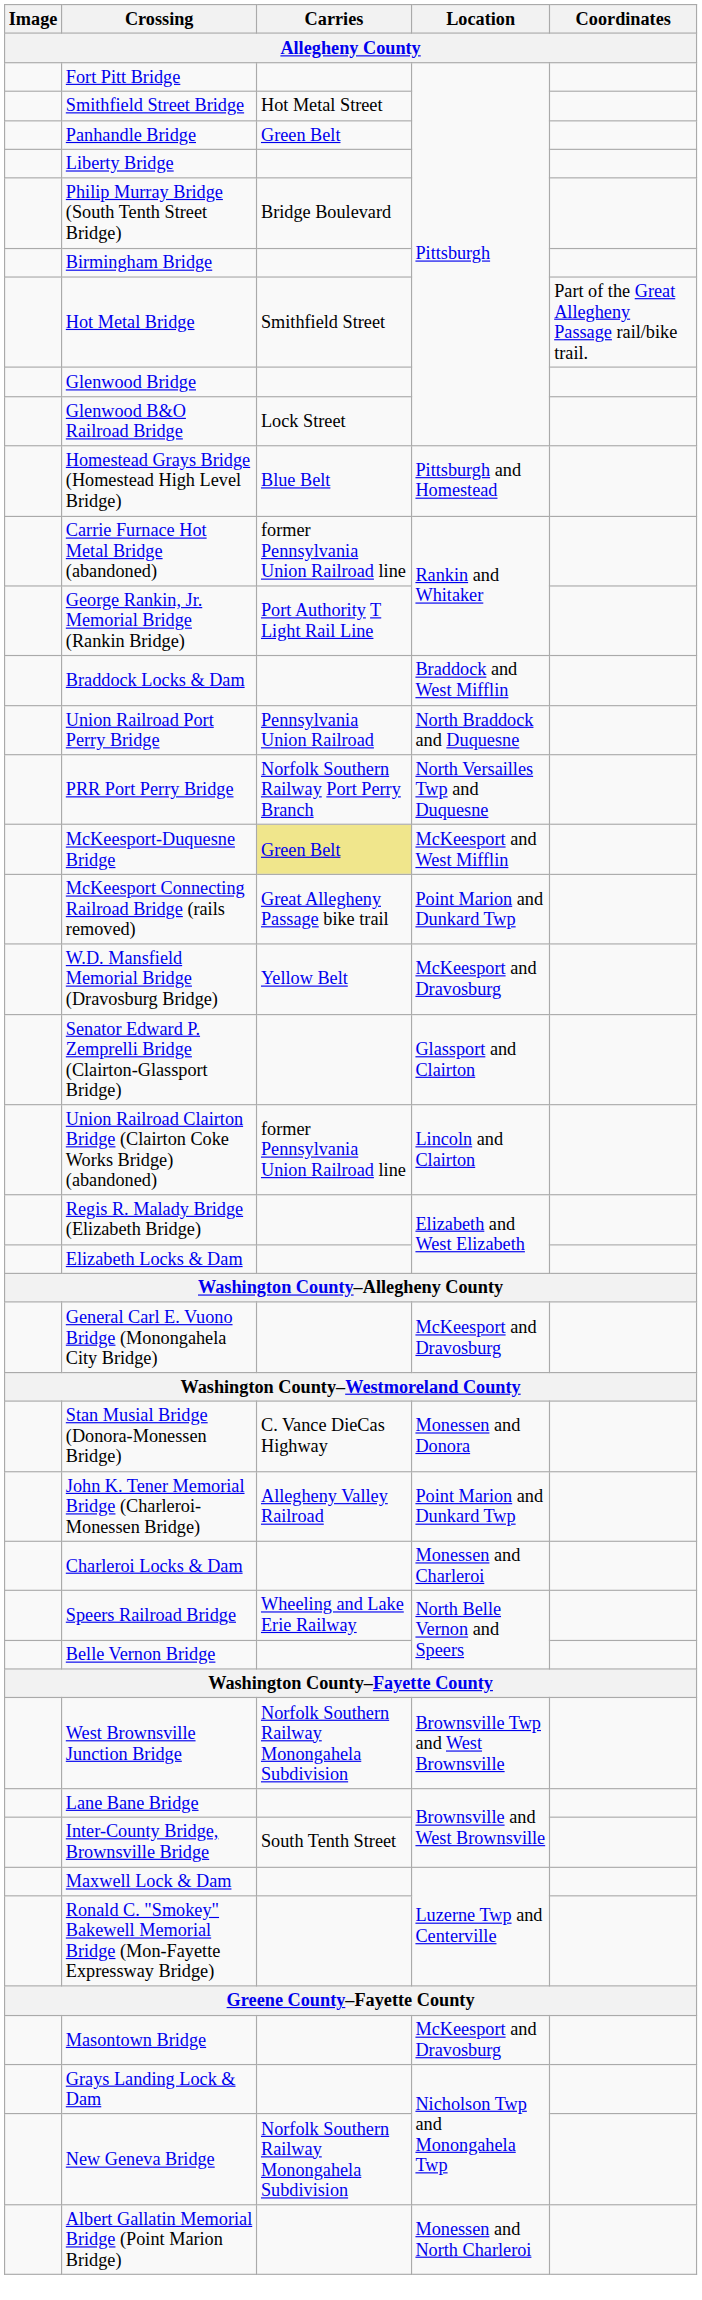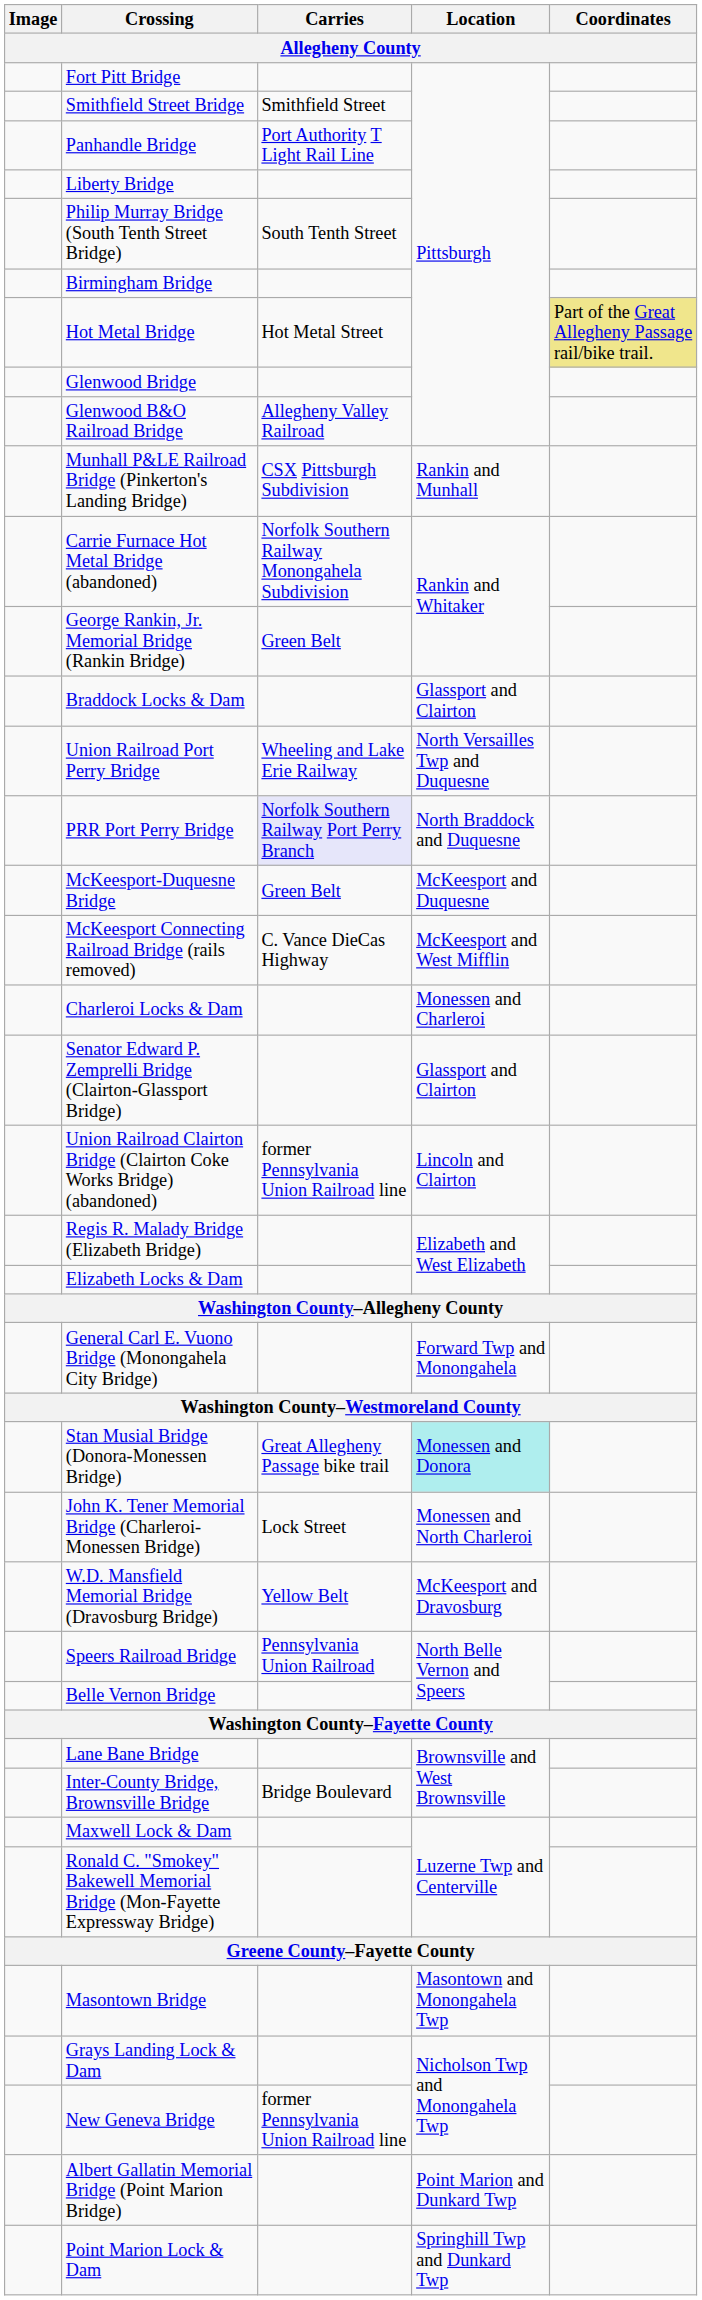Smithfield Street Bridge | Carries: Hot Metal Street -> Smithfield Street
Panhandle Bridge | Carries: Green Belt -> Port Authority T Light Rail Line
Philip Murray Bridge (South Tenth Street Bridge) | Carries: Bridge Boulevard -> South Tenth Street
Hot Metal Bridge | Carries: Smithfield Street -> Hot Metal Street
Hot Metal Bridge | Coordinates: no background -> khaki background
Glenwood B&O Railroad Bridge | Carries: Lock Street -> Allegheny Valley Railroad
- row: Homestead Grays Bridge (Homestead High Level Bridge) | Blue Belt | Pittsburgh and Homestead
+ row: Munhall P&LE Railroad Bridge (Pinkerton's Landing Bridge) | CSX Pittsburgh Subdivision | Rankin and Munhall
Carrie Furnace Hot Metal Bridge (abandoned) | Carries: former Pennsylvania Union Railroad line -> Norfolk Southern Railway Monongahela Subdivision
George Rankin, Jr. Memorial Bridge (Rankin Bridge) | Carries: Port Authority T Light Rail Line -> Green Belt
Braddock Locks & Dam | Location: Braddock and West Mifflin -> Glassport and Clairton
Union Railroad Port Perry Bridge | Carries: Pennsylvania Union Railroad -> Wheeling and Lake Erie Railway
Union Railroad Port Perry Bridge | Location: North Braddock and Duquesne -> North Versailles Twp and Duquesne
PRR Port Perry Bridge | Carries: no background -> lavender background
PRR Port Perry Bridge | Location: North Versailles Twp and Duquesne -> North Braddock and Duquesne
McKeesport-Duquesne Bridge | Carries: khaki background -> no background
McKeesport-Duquesne Bridge | Location: McKeesport and West Mifflin -> McKeesport and Duquesne
McKeesport Connecting Railroad Bridge (rails removed) | Carries: Great Allegheny Passage bike trail -> C. Vance DieCas Highway
McKeesport Connecting Railroad Bridge (rails removed) | Location: Point Marion and Dunkard Twp -> McKeesport and West Mifflin
rows swapped: W.D. Mansfield Memorial Bridge (Dravosburg Bridge) <-> Charleroi Locks & Dam
General Carl E. Vuono Bridge (Monongahela City Bridge) | Location: McKeesport and Dravosburg -> Forward Twp and Monongahela
Stan Musial Bridge (Donora-Monessen Bridge) | Carries: C. Vance DieCas Highway -> Great Allegheny Passage bike trail
Stan Musial Bridge (Donora-Monessen Bridge) | Location: no background -> paleturquoise background
John K. Tener Memorial Bridge (Charleroi-Monessen Bridge) | Carries: Allegheny Valley Railroad -> Lock Street
John K. Tener Memorial Bridge (Charleroi-Monessen Bridge) | Location: Point Marion and Dunkard Twp -> Monessen and North Charleroi
Speers Railroad Bridge | Carries: Wheeling and Lake Erie Railway -> Pennsylvania Union Railroad
- row: West Brownsville Junction Bridge | Norfolk Southern Railway Monongahela Subdivision | Brownsville Twp and West Brownsville
Inter-County Bridge, Brownsville Bridge | Carries: South Tenth Street -> Bridge Boulevard
Masontown Bridge | Location: McKeesport and Dravosburg -> Masontown and Monongahela Twp
New Geneva Bridge | Carries: Norfolk Southern Railway Monongahela Subdivision -> former Pennsylvania Union Railroad line
Albert Gallatin Memorial Bridge (Point Marion Bridge) | Location: Monessen and North Charleroi -> Point Marion and Dunkard Twp
+ row: Point Marion Lock & Dam | Springhill Twp and Dunkard Twp
